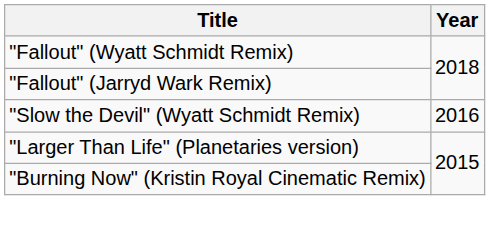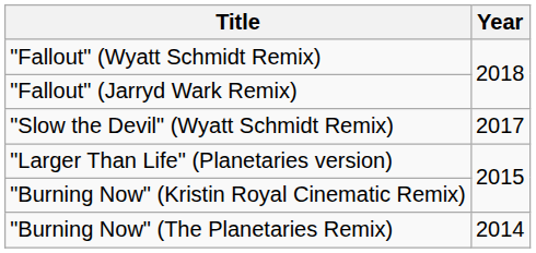"Slow the Devil" (Wyatt Schmidt Remix) | Year: 2016 -> 2017
+ row: "Burning Now" (The Planetaries Remix) | 2014
